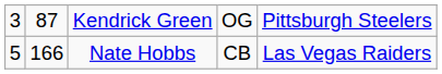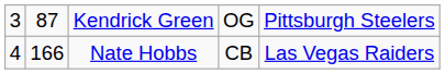Nate Hobbs | column 1: 5 -> 4
